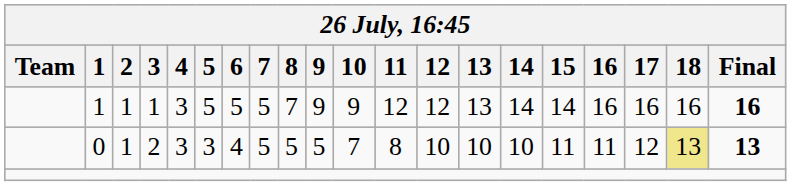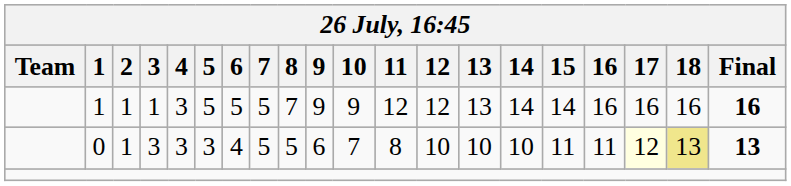0 | 3: 2 -> 3
0 | 9: 5 -> 6
0 | 17: no background -> lightyellow background
